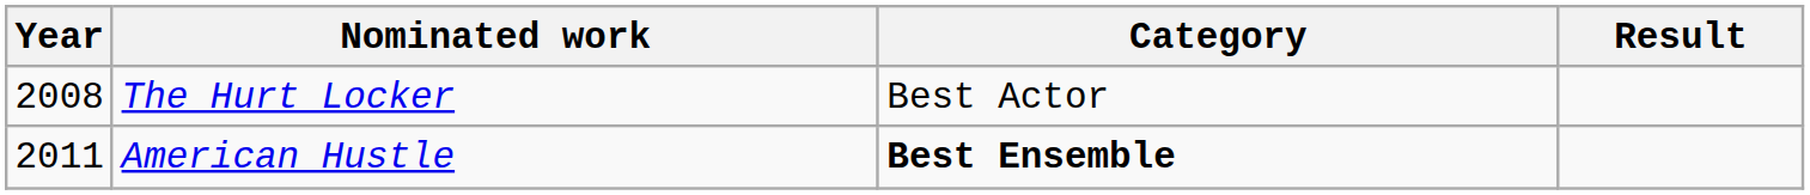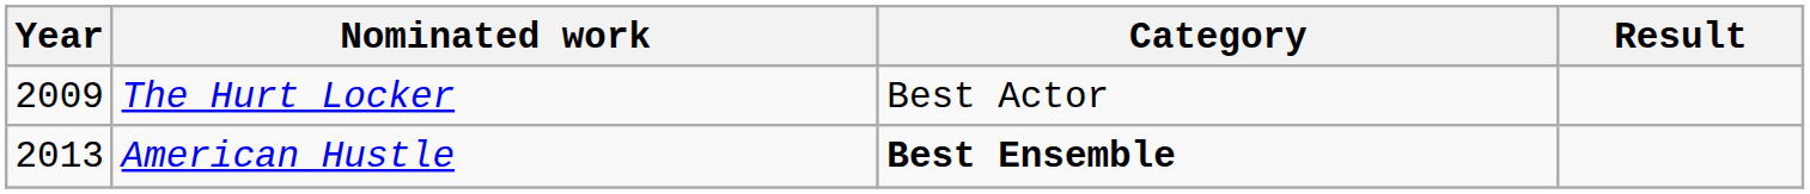The Hurt Locker | Year: 2008 -> 2009
American Hustle | Year: 2011 -> 2013
